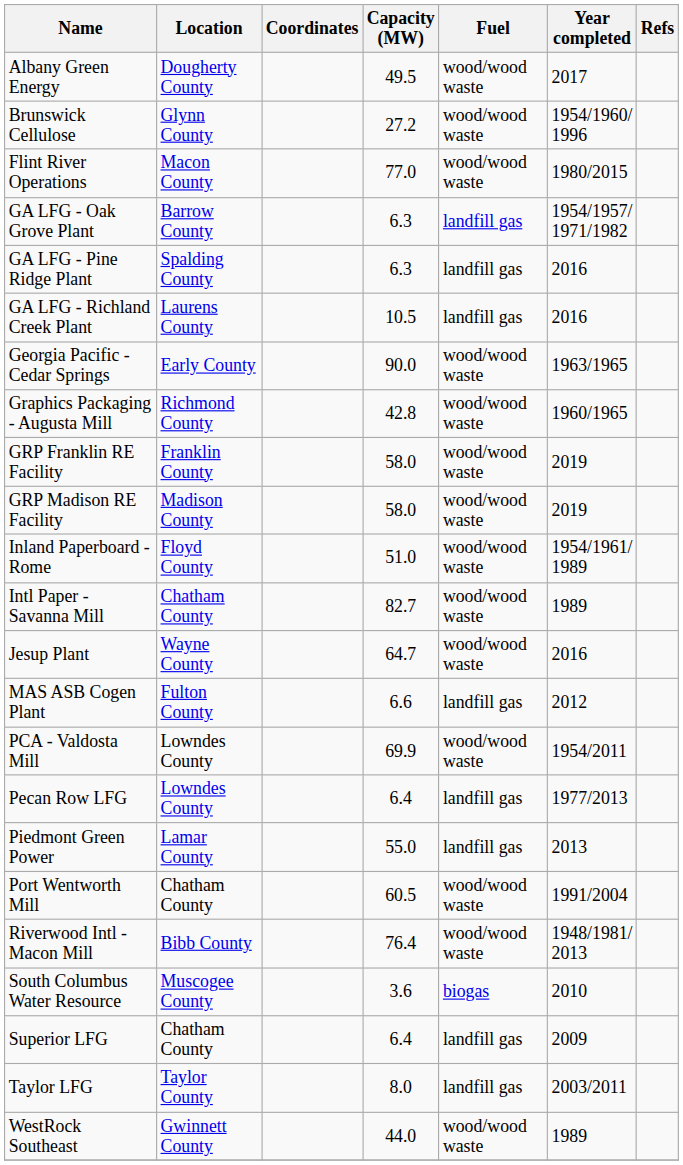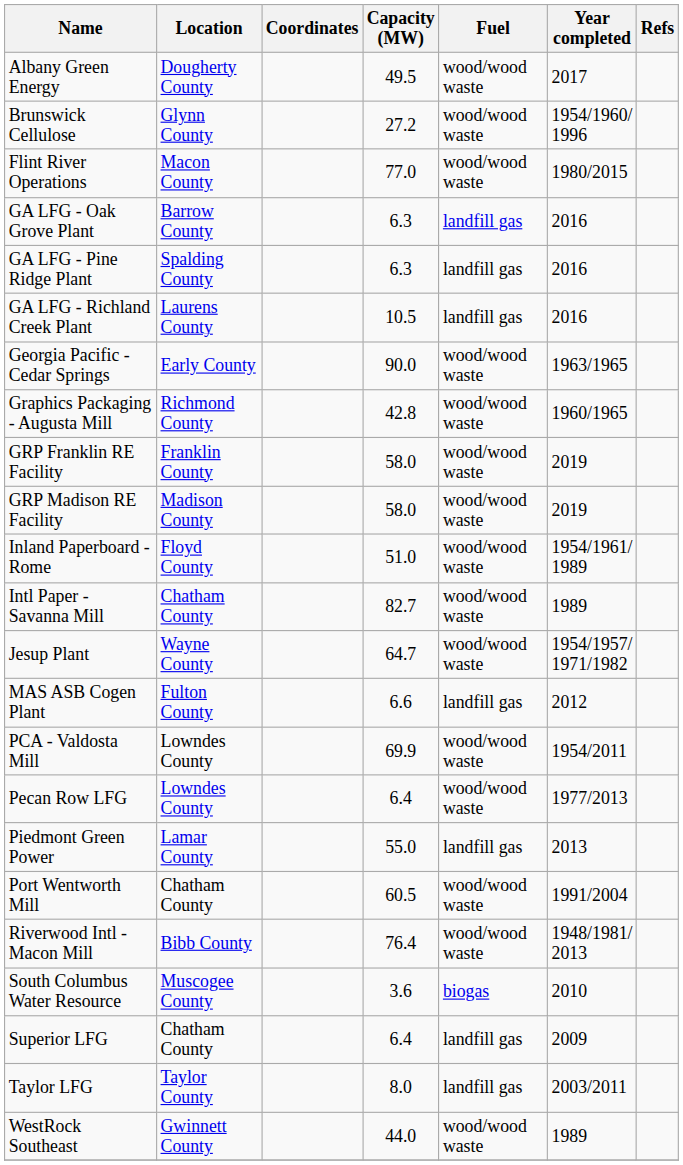GA LFG - Oak Grove Plant | Year completed: 1954/1957/ 1971/1982 -> 2016
Jesup Plant | Year completed: 2016 -> 1954/1957/ 1971/1982
Pecan Row LFG | Fuel: landfill gas -> wood/wood waste
